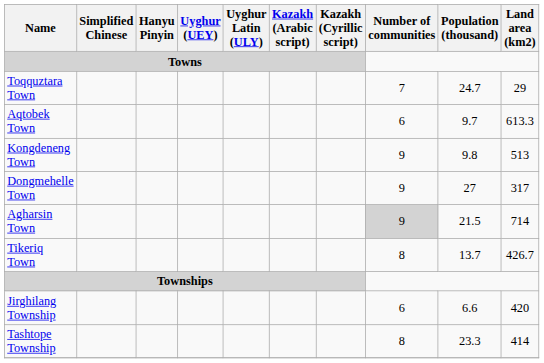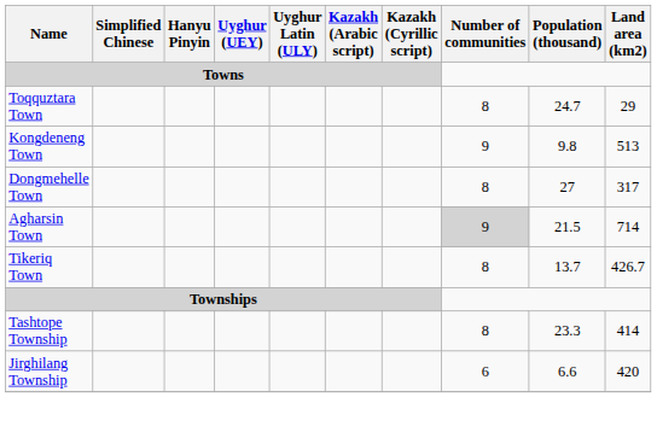Toqquztara Town | Number of communities: 7 -> 8
- row: Aqtobek Town | 6 | 9.7 | 613.3
Dongmehelle Town | Number of communities: 9 -> 8
rows swapped: Jirghilang Township <-> Tashtope Township
